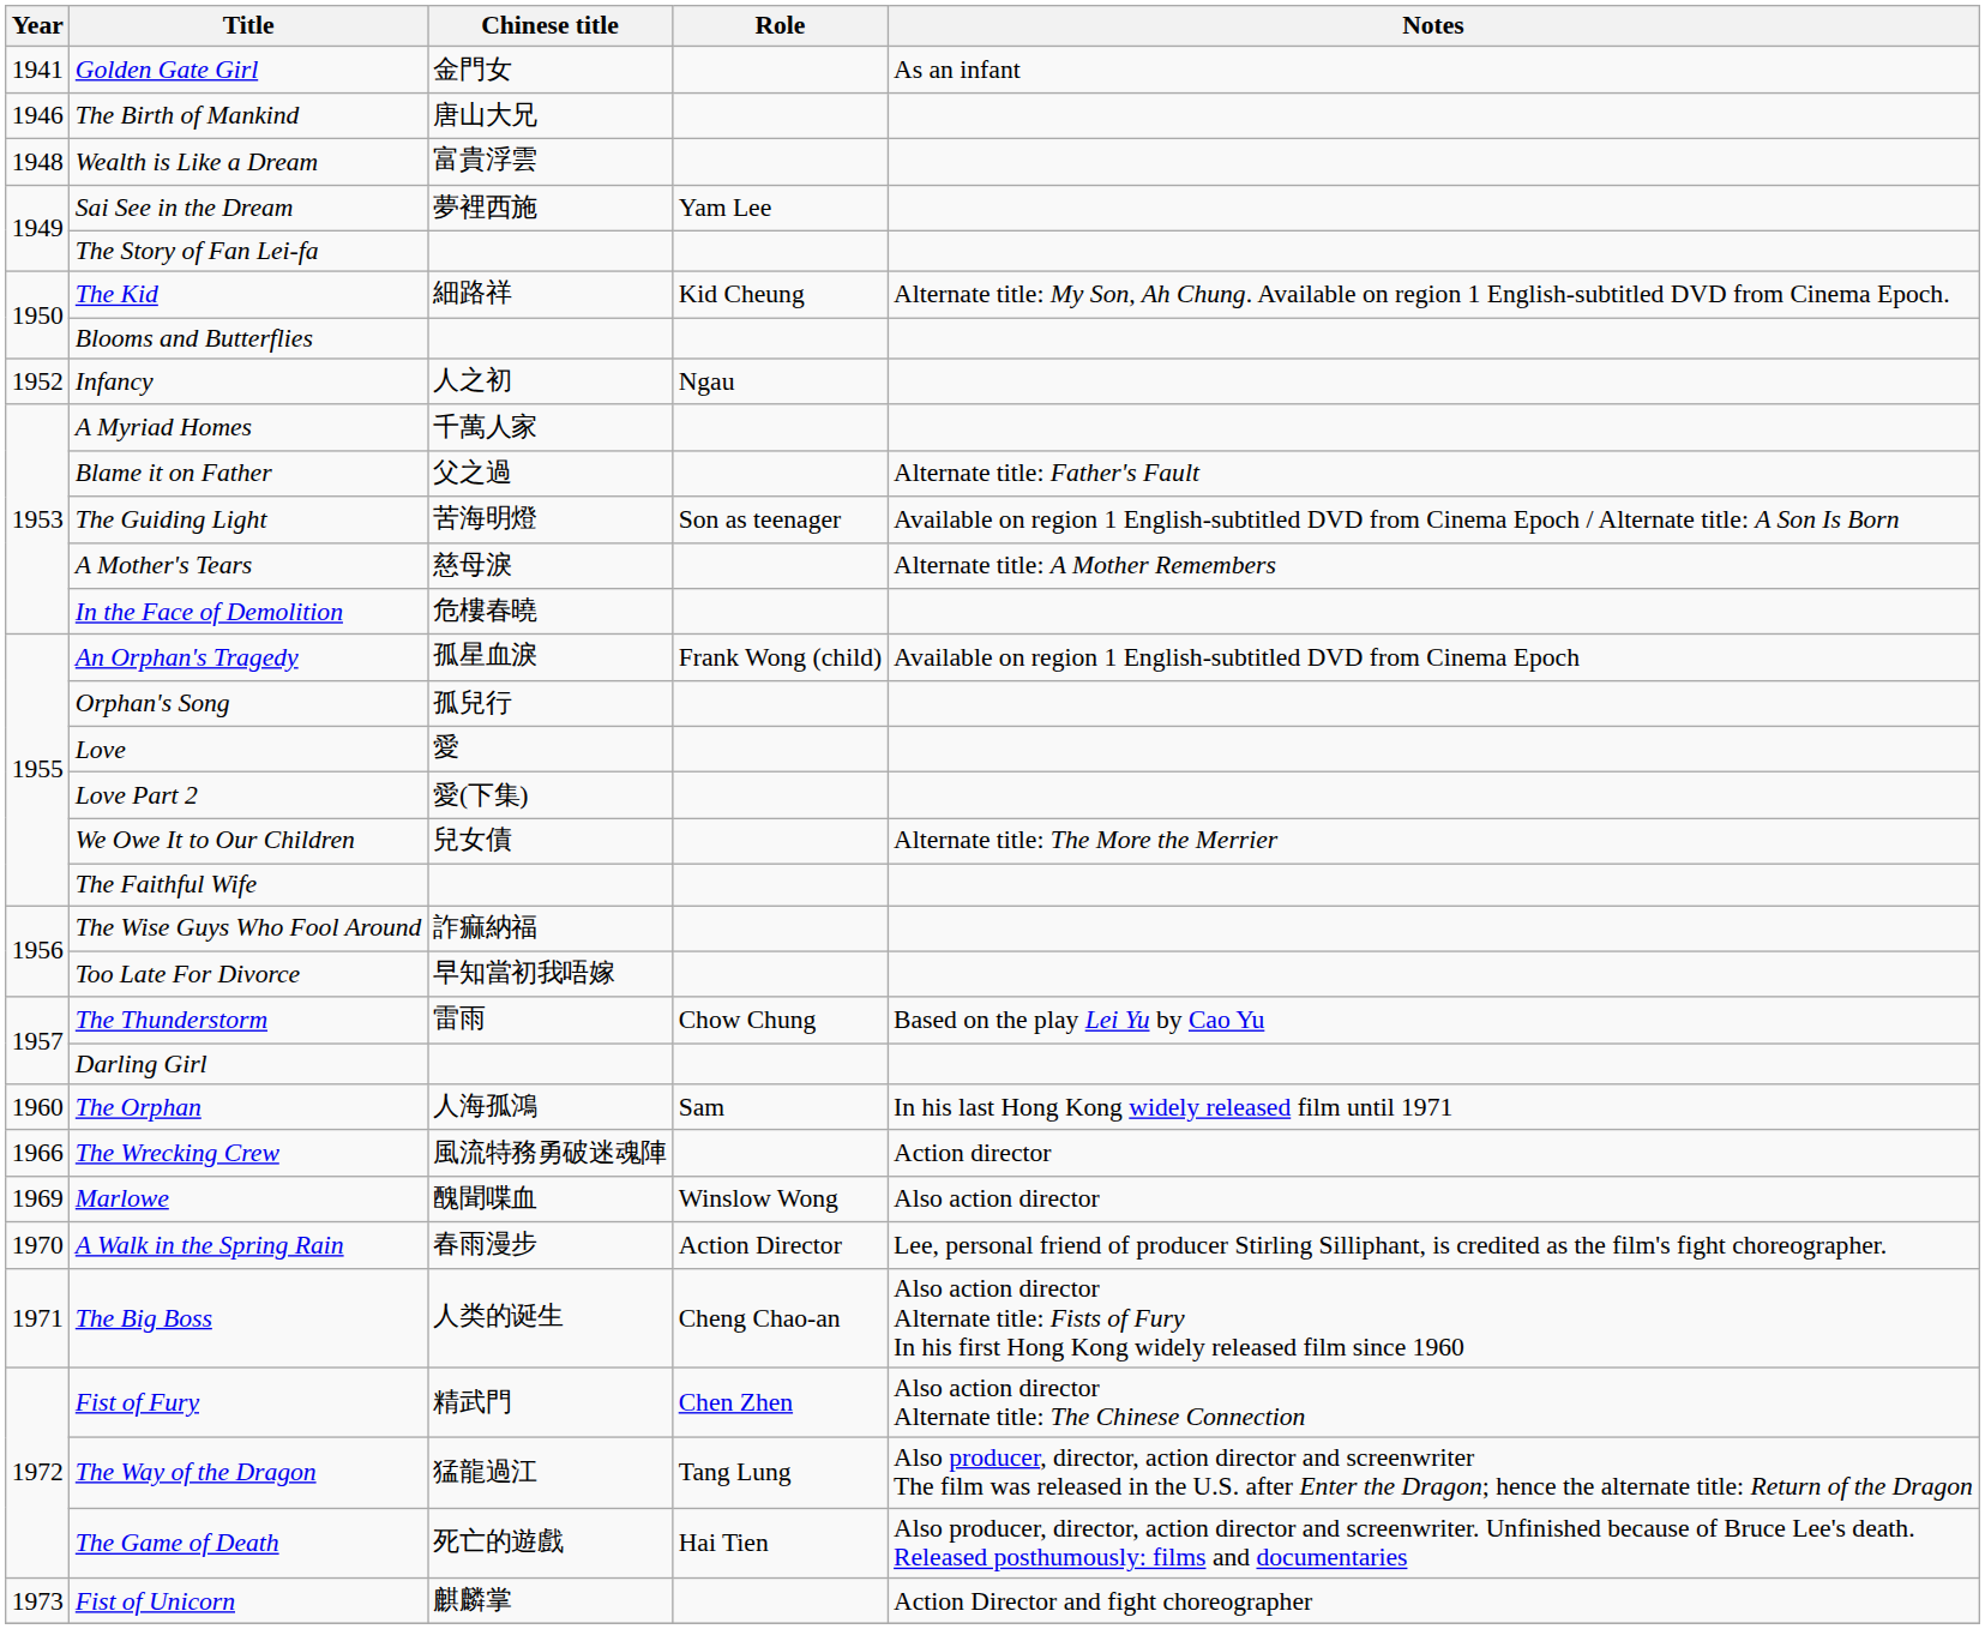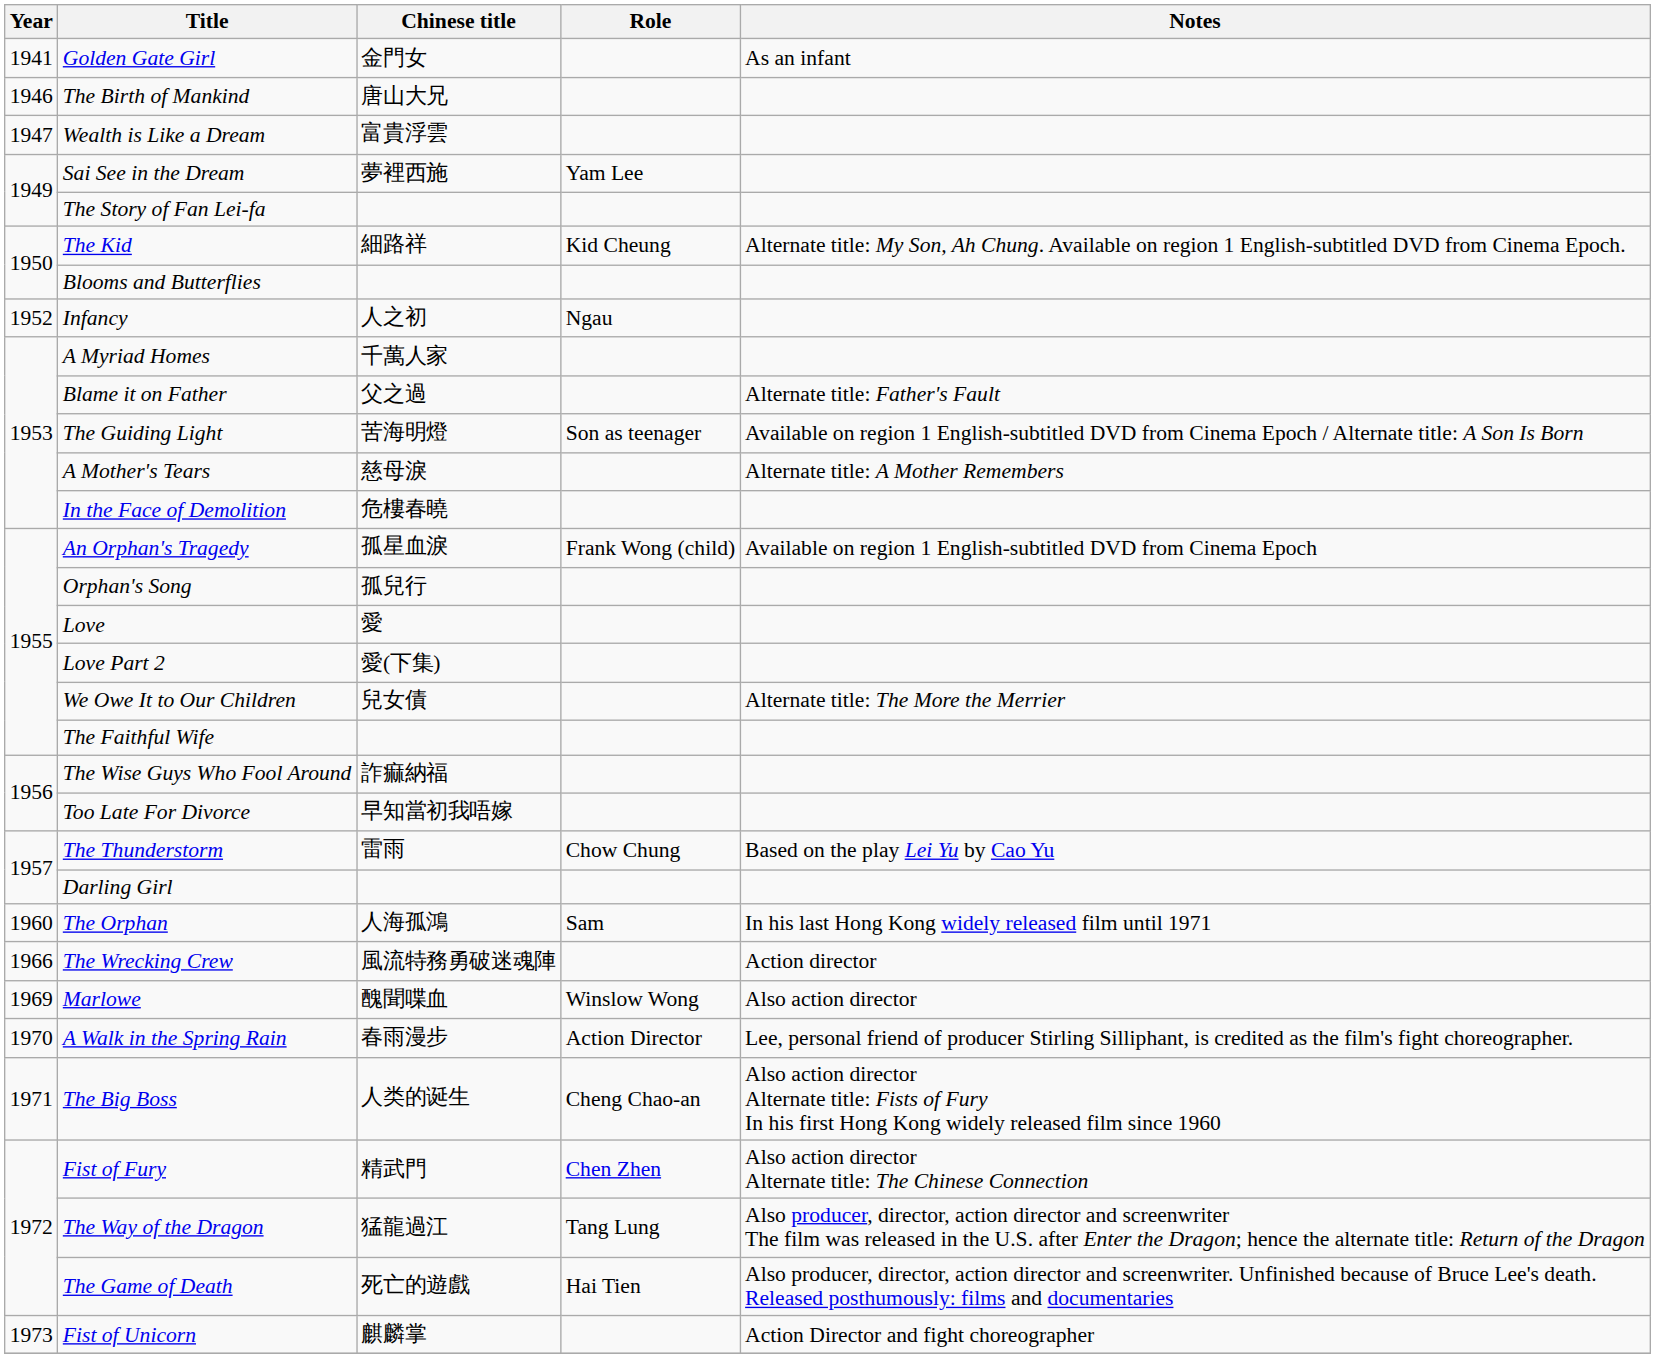Wealth is Like a Dream | Year: 1948 -> 1947
